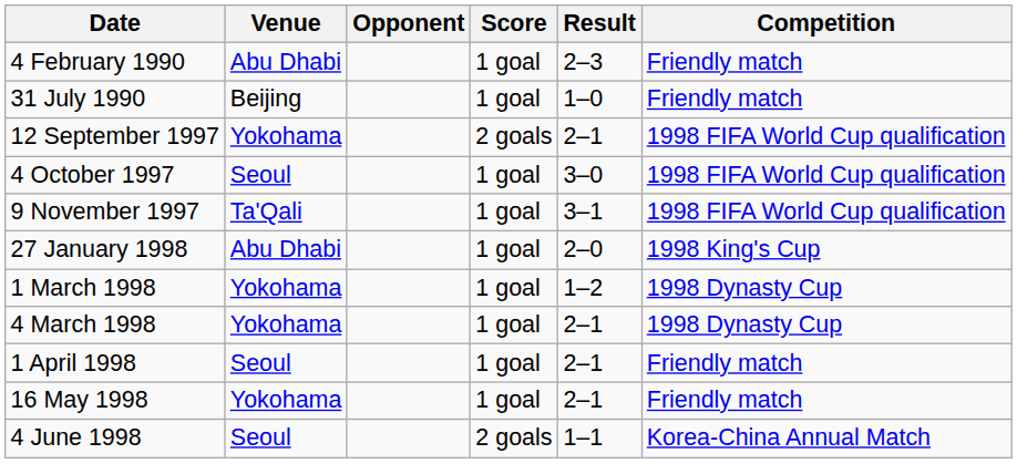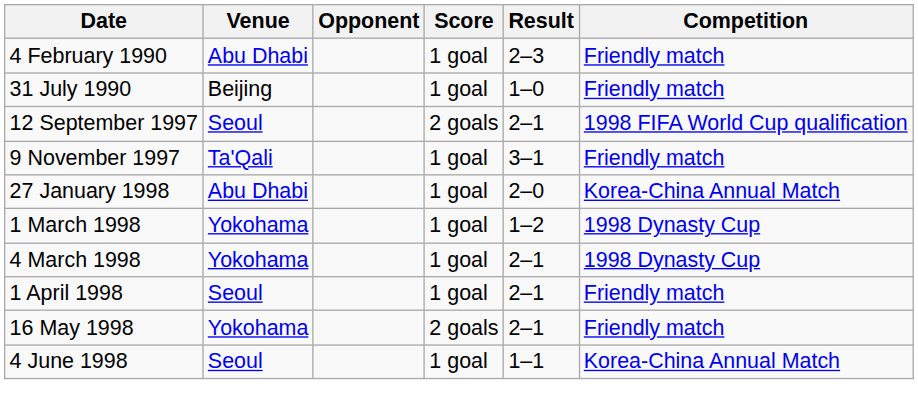12 September 1997 | Venue: Yokohama -> Seoul
- row: 4 October 1997 | Seoul | 1 goal | 3–0 | 1998 FIFA World Cup qualification
9 November 1997 | Competition: 1998 FIFA World Cup qualification -> Friendly match
27 January 1998 | Competition: 1998 King's Cup -> Korea-China Annual Match
16 May 1998 | Score: 1 goal -> 2 goals
4 June 1998 | Score: 2 goals -> 1 goal
